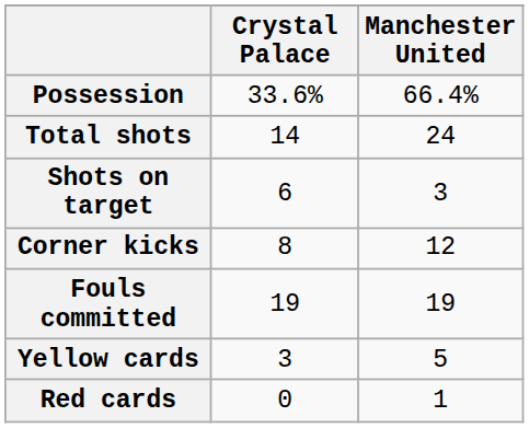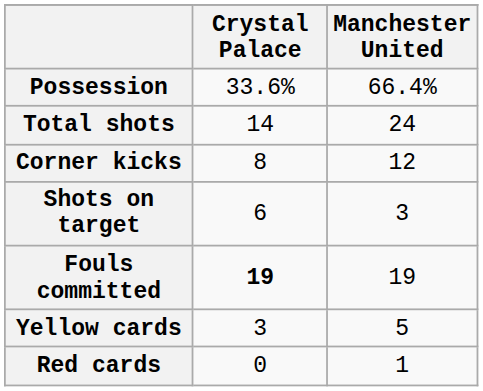rows swapped: Shots on target <-> Corner kicks
Fouls committed | Crystal Palace: normal -> bold
